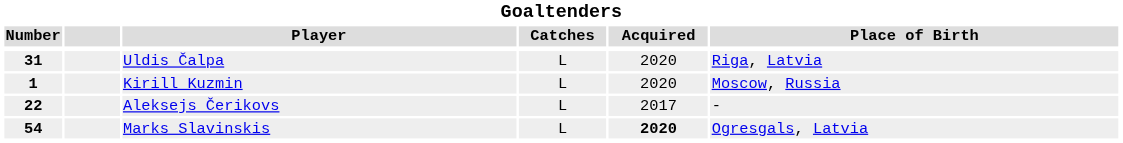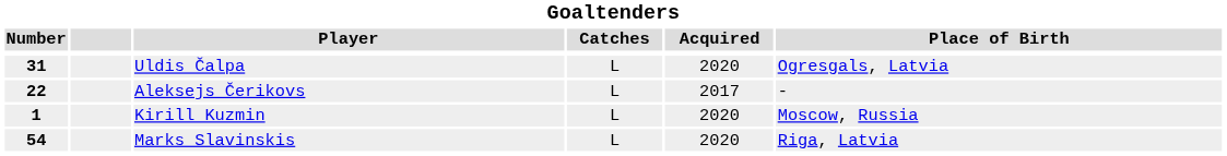Uldis Čalpa | Place of Birth: Riga, Latvia -> Ogresgals, Latvia
rows swapped: Aleksejs Čerikovs <-> Kirill Kuzmin
Marks Slavinskis | Acquired: bold -> normal
Marks Slavinskis | Place of Birth: Ogresgals, Latvia -> Riga, Latvia
